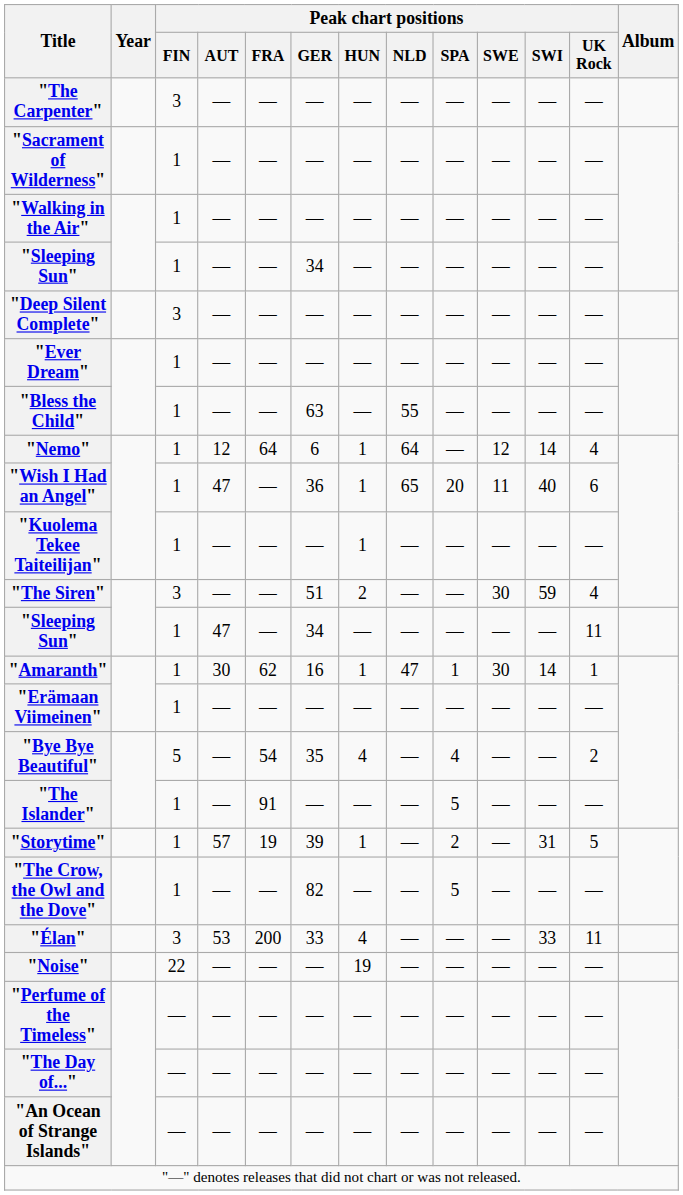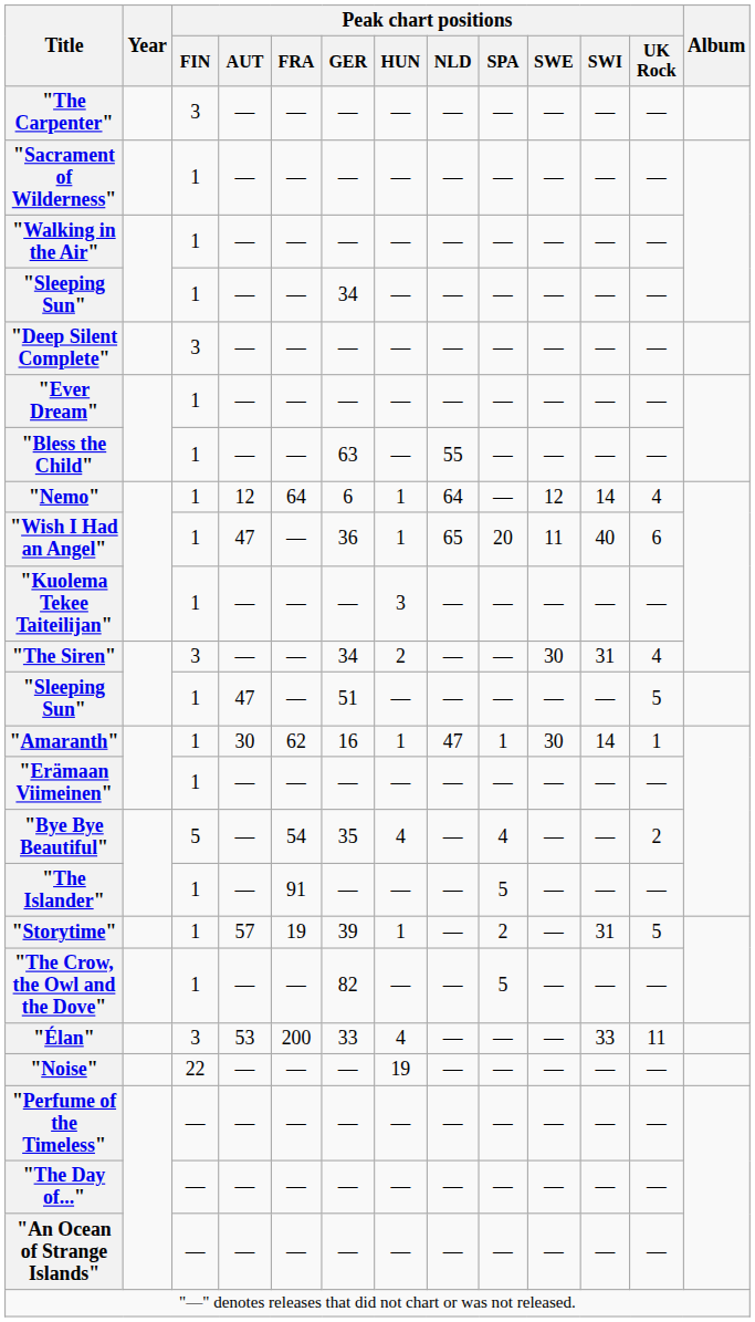"Kuolema Tekee Taiteilijan" | Peak chart positions / HUN: 1 -> 3
"The Siren" | Peak chart positions / GER: 51 -> 34
"The Siren" | Peak chart positions / SWI: 59 -> 31
"Sleeping Sun" / 47 | Peak chart positions / GER: 34 -> 51
"Sleeping Sun" / 47 | Peak chart positions / UK Rock: 11 -> 5
